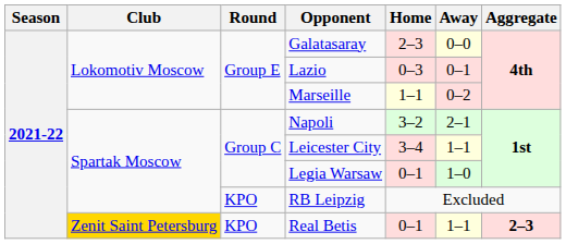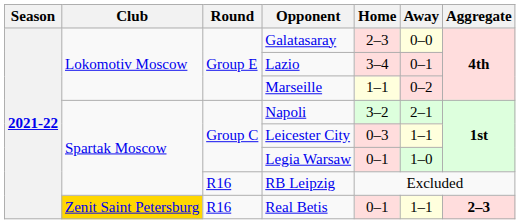Lazio | Home: 0–3 -> 3–4
Leicester City | Home: 3–4 -> 0–3
RB Leipzig | Round: KPO -> R16
Real Betis | Round: KPO -> R16
